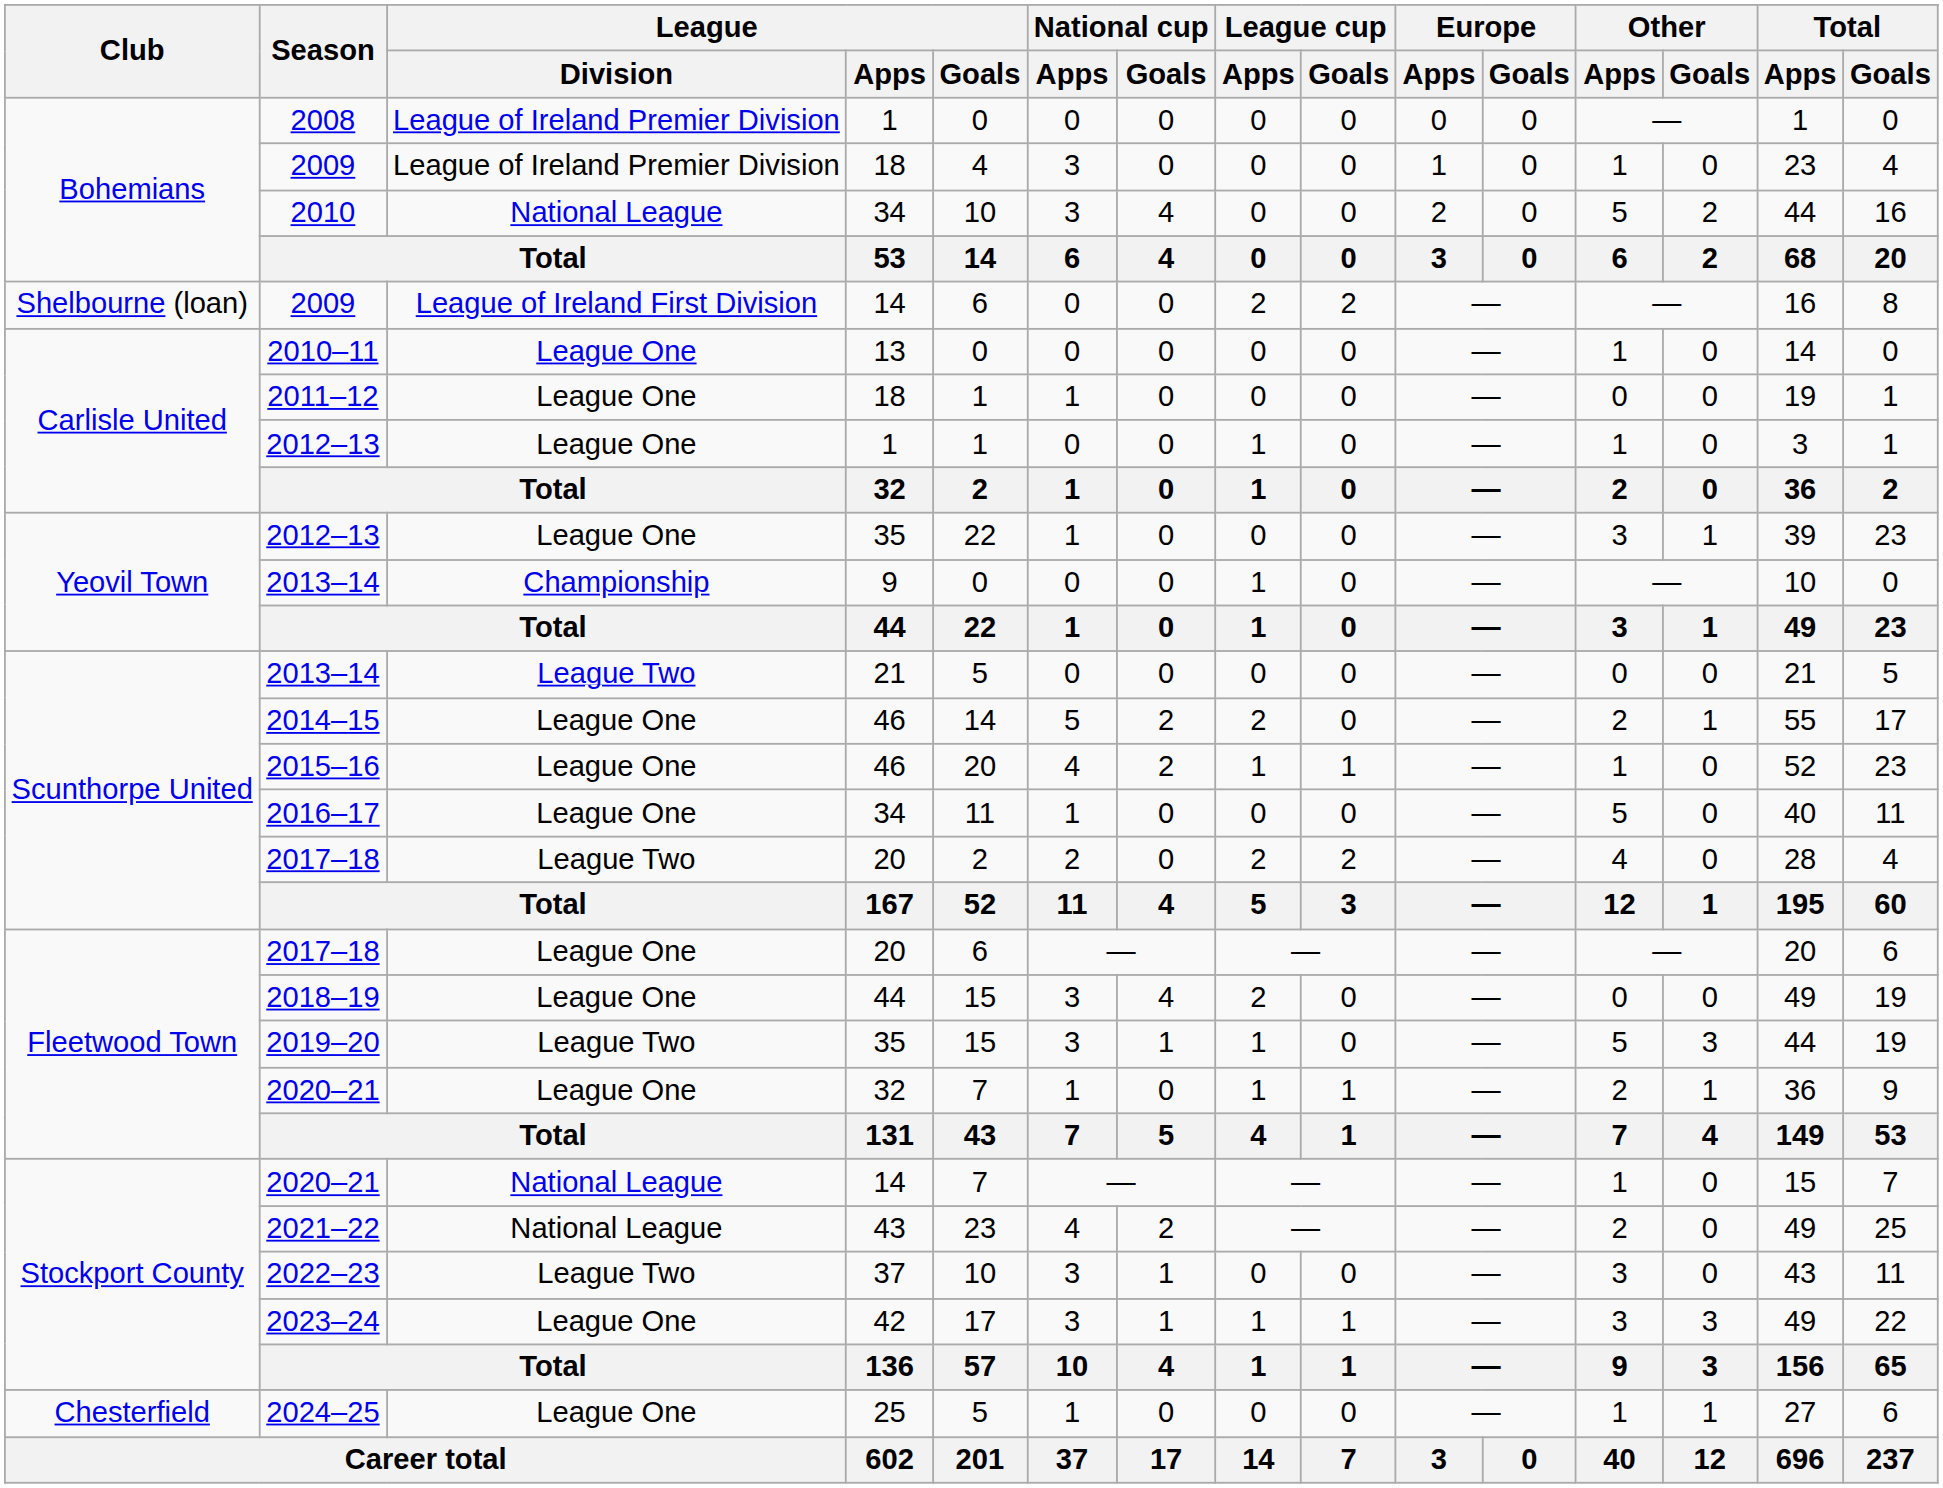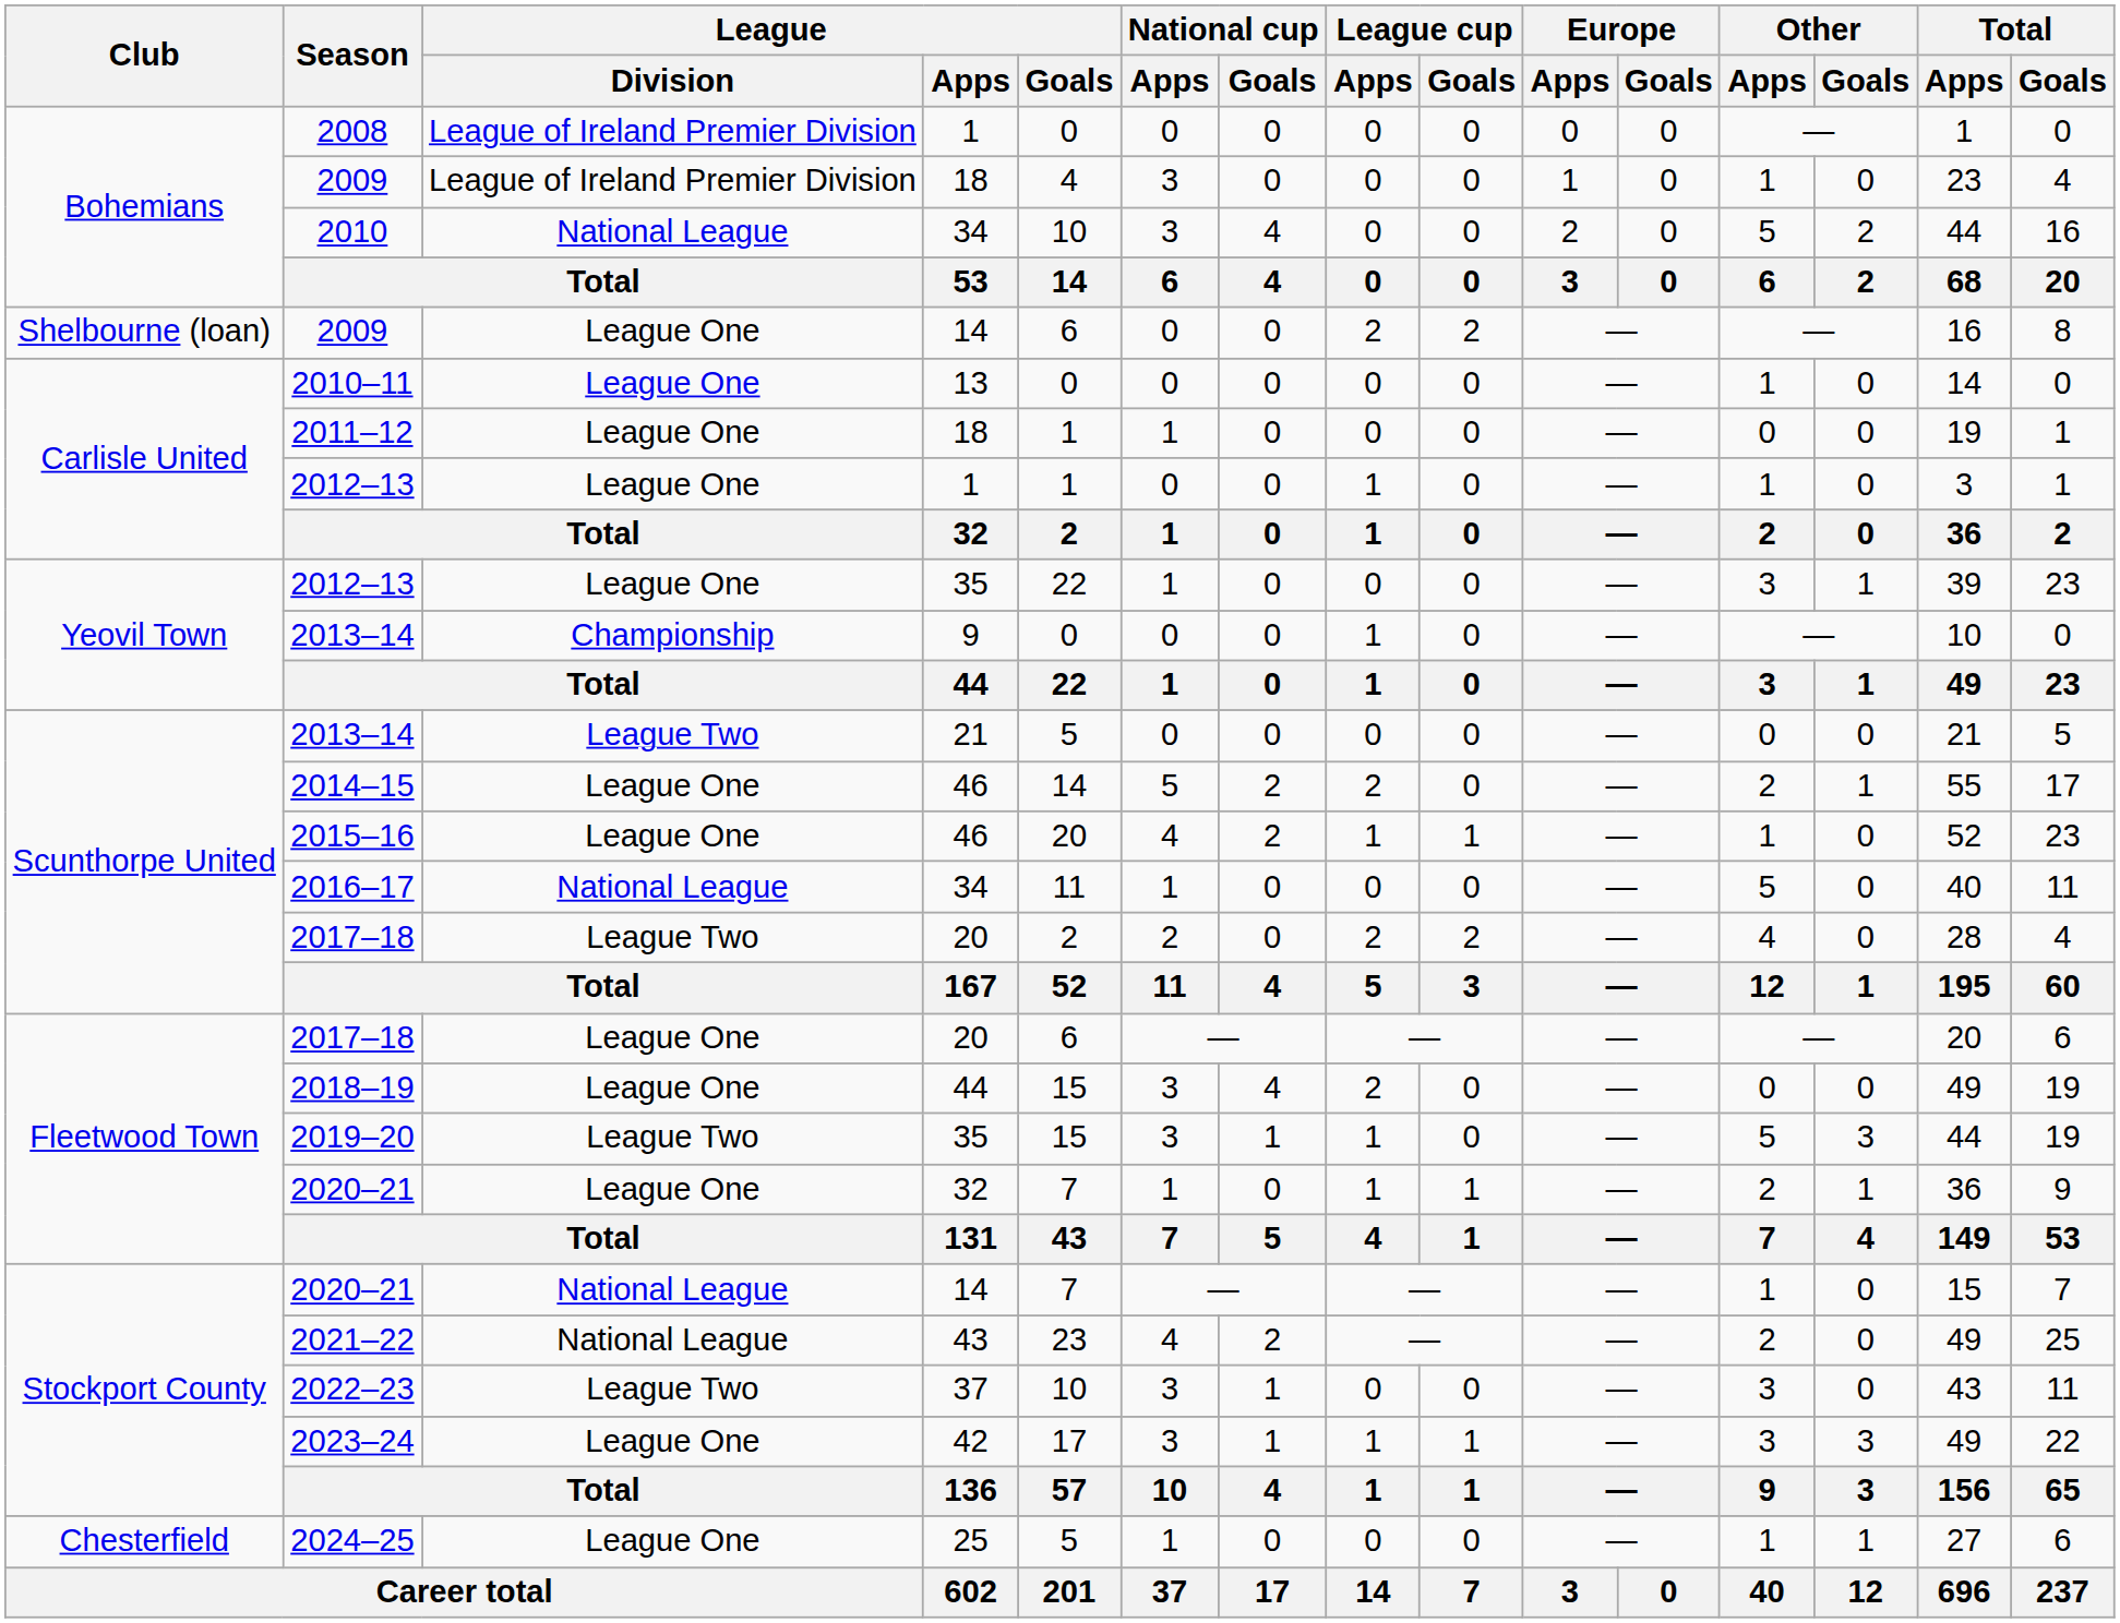Shelbourne (loan) / 2009 | League / Division: League of Ireland First Division -> League One
2016–17 | League / Division: League One -> National League
